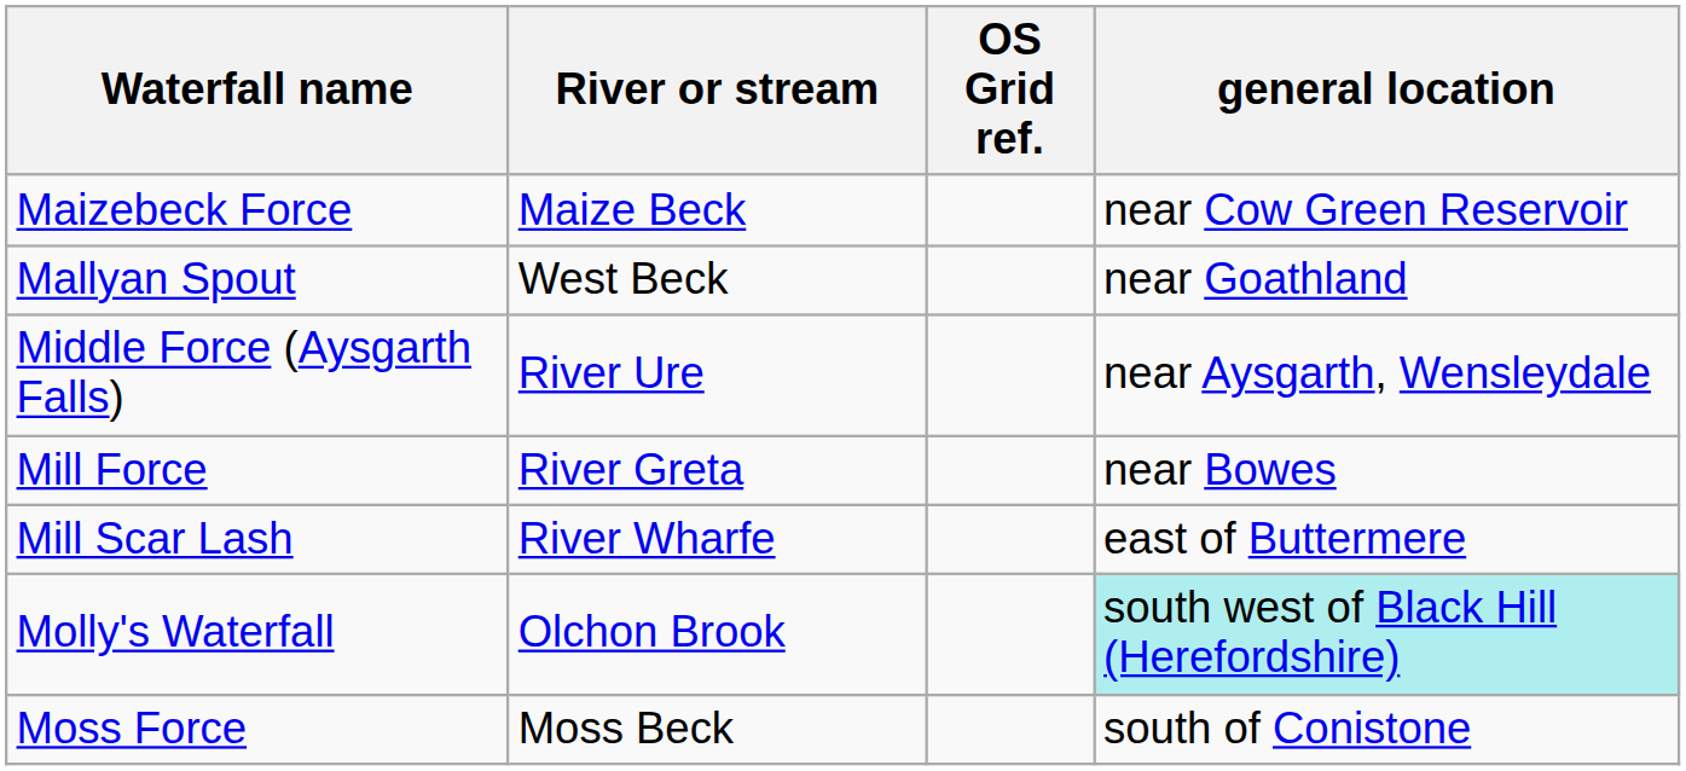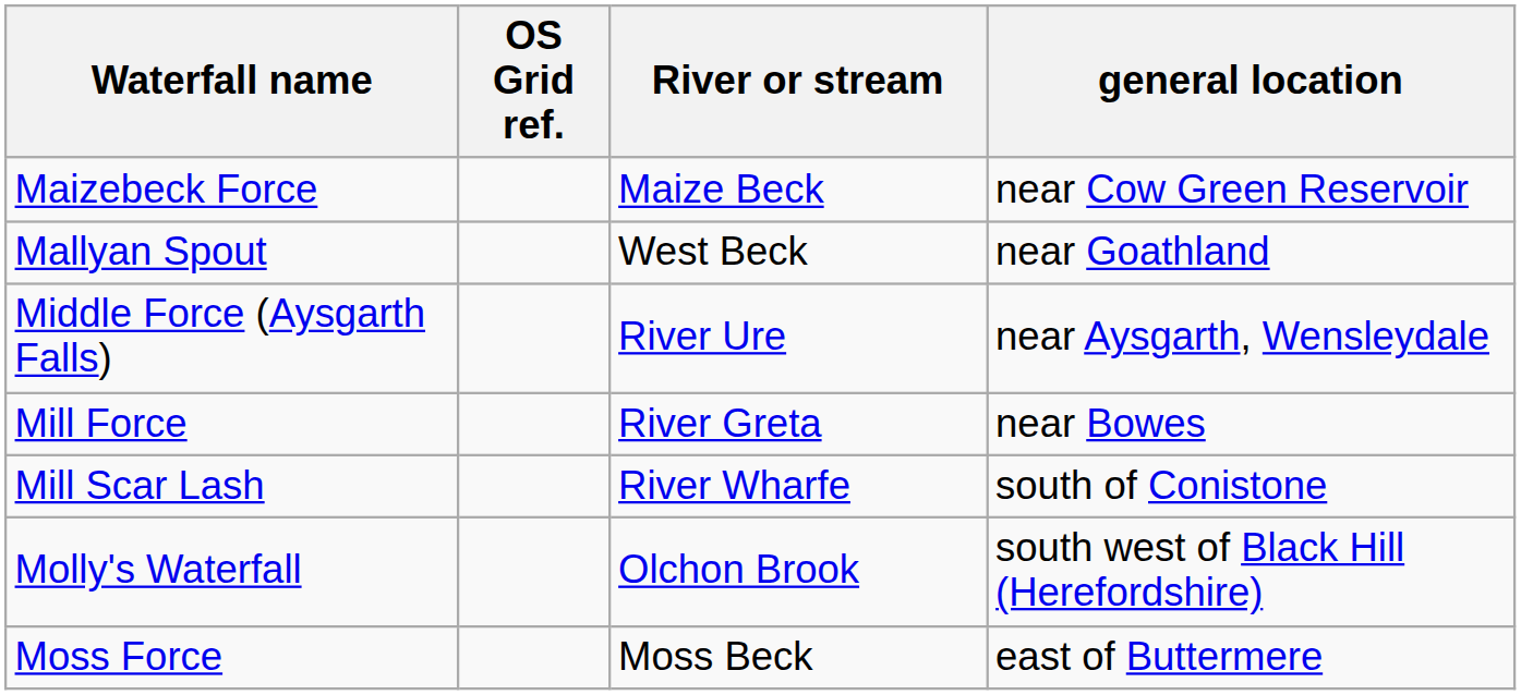columns swapped: River or stream <-> OS Grid ref.
Mill Scar Lash | general location: east of Buttermere -> south of Conistone
Molly's Waterfall | general location: paleturquoise background -> no background
Moss Force | general location: south of Conistone -> east of Buttermere
